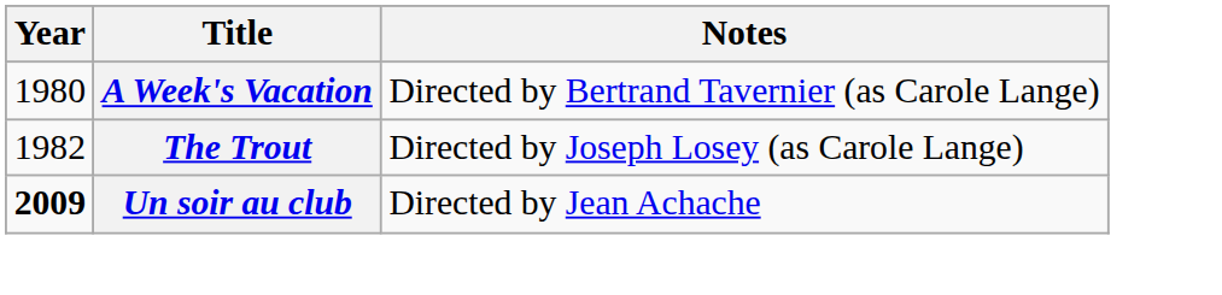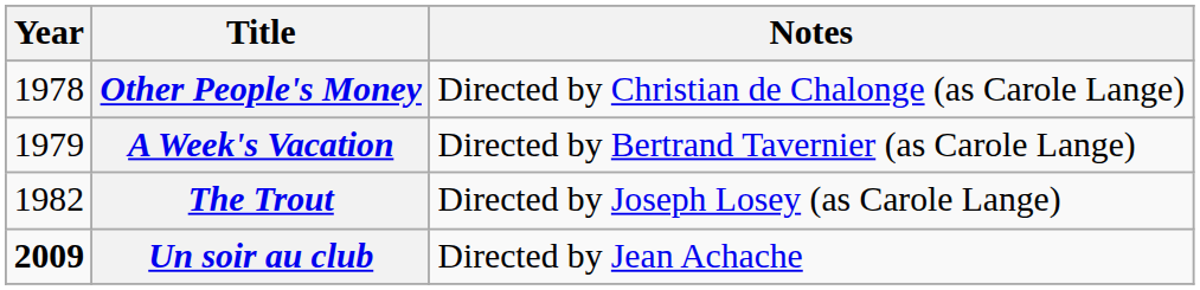+ row: 1978 | Other People's Money | Directed by Christian de Chalonge (as Carole Lange)
A Week's Vacation | Year: 1980 -> 1979
